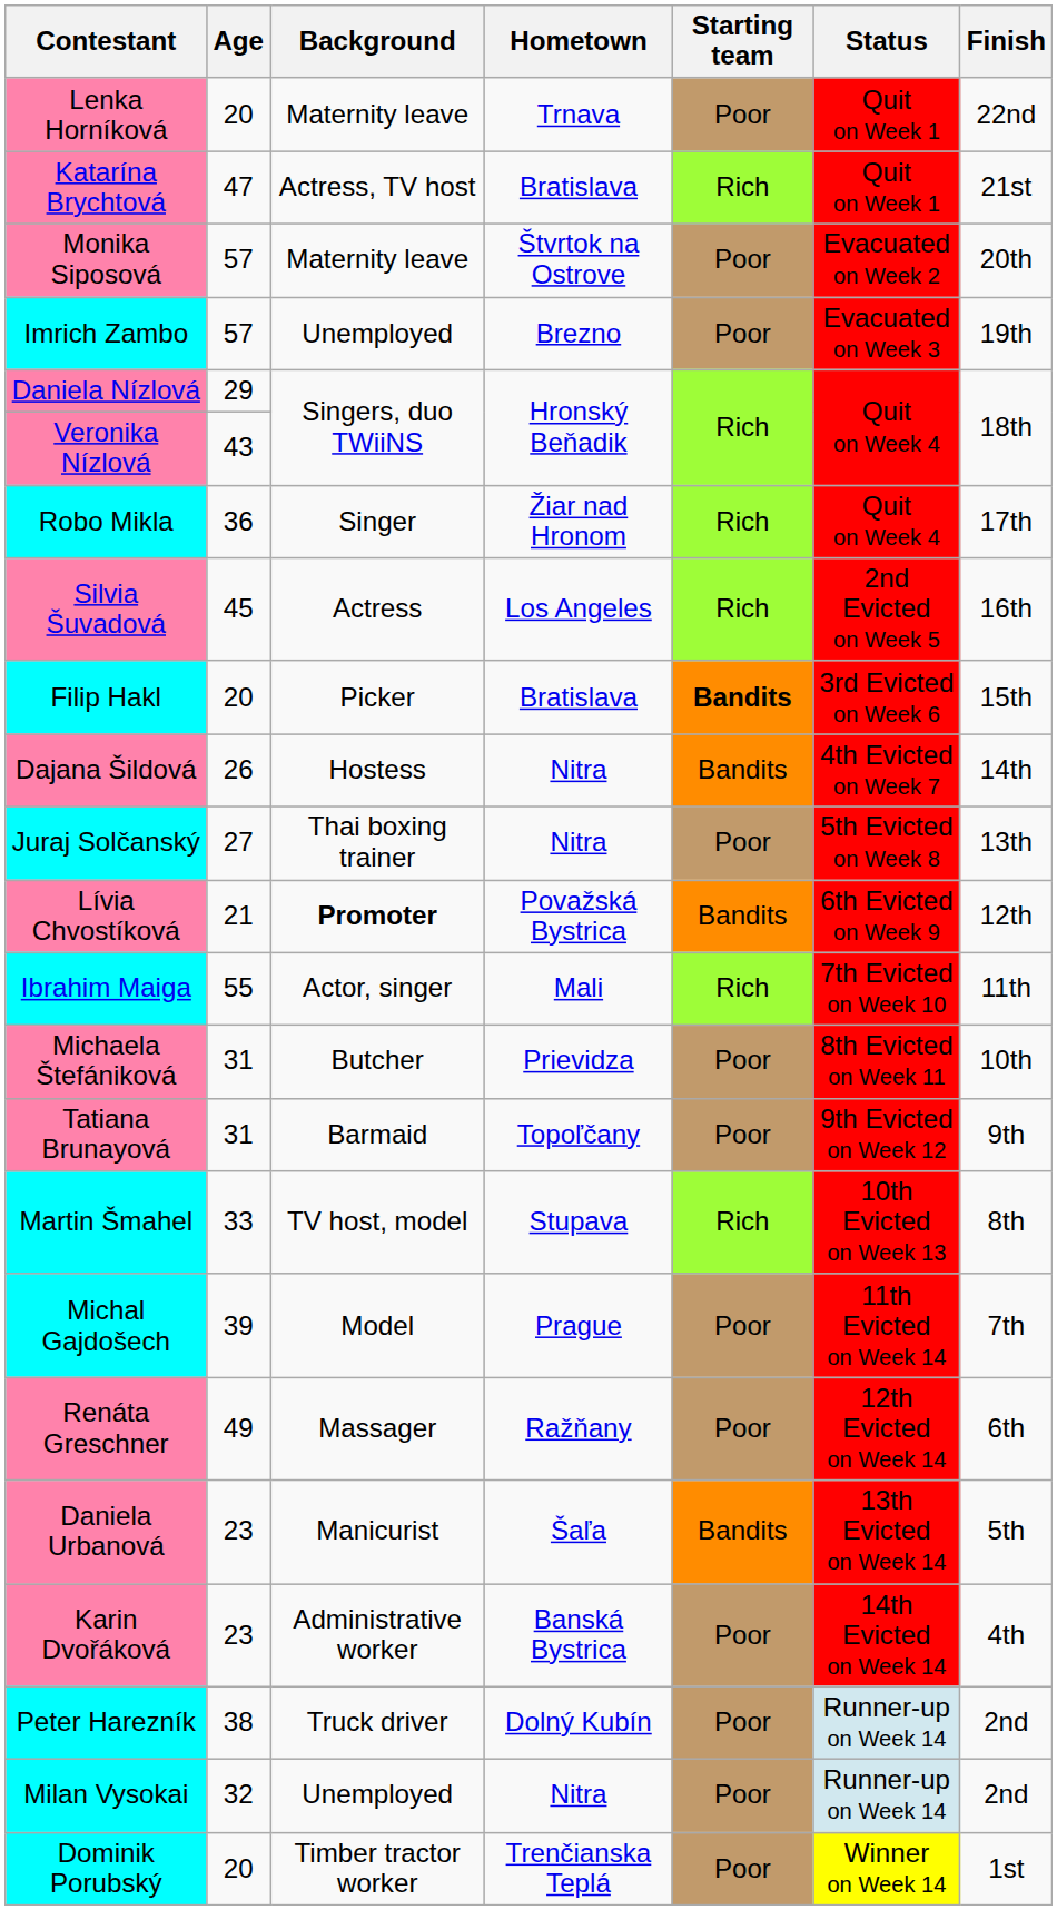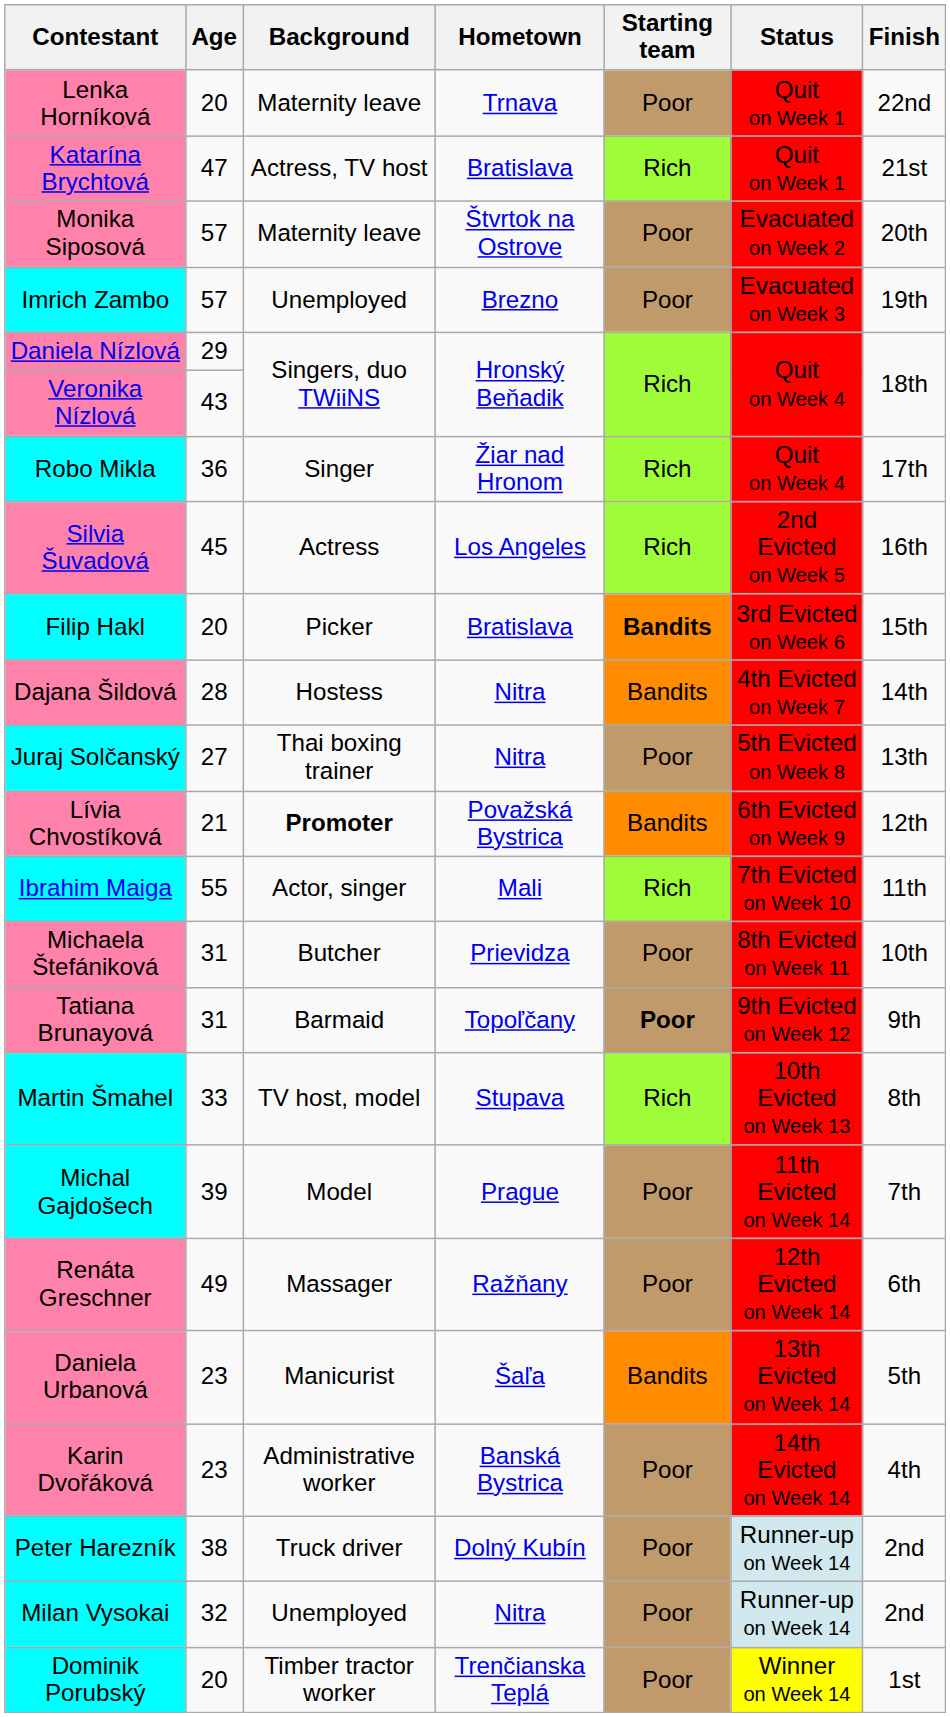Dajana Šildová | Age: 26 -> 28
Tatiana Brunayová | Starting team: normal -> bold
